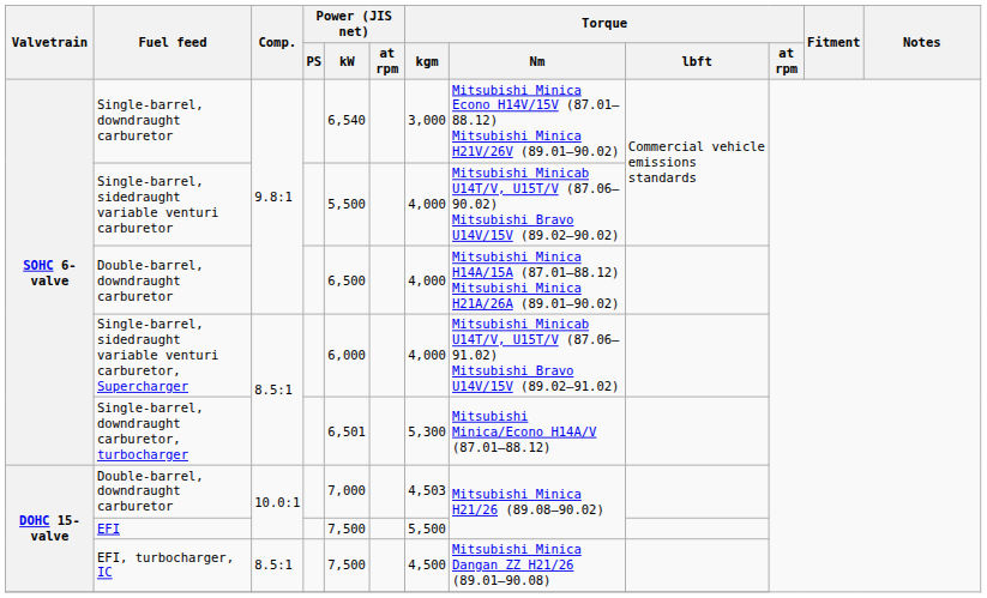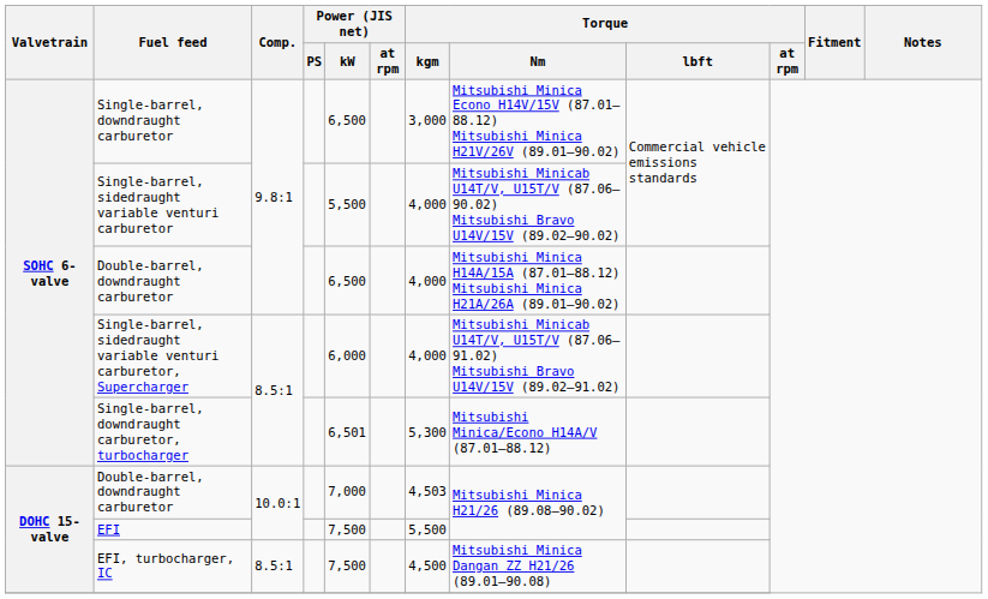Single-barrel, downdraught carburetor | Power (JIS net) / kW: 6,540 -> 6,500
